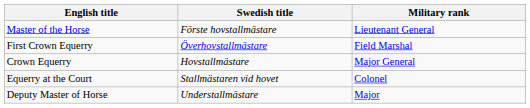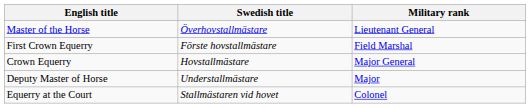Master of the Horse | Swedish title: Förste hovstallmästare -> Överhovstallmästare
First Crown Equerry | Swedish title: Överhovstallmästare -> Förste hovstallmästare
rows swapped: Equerry at the Court <-> Deputy Master of Horse
